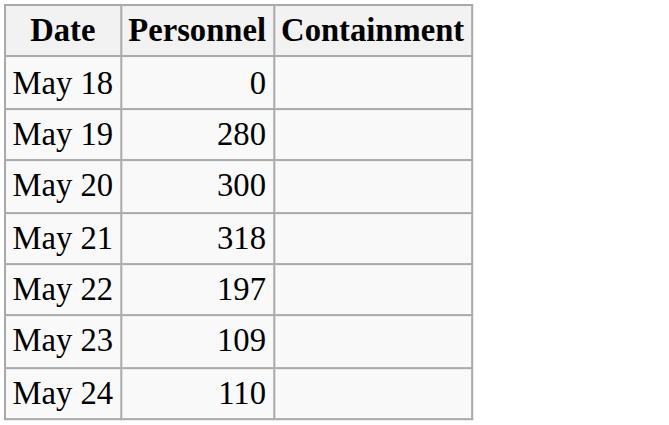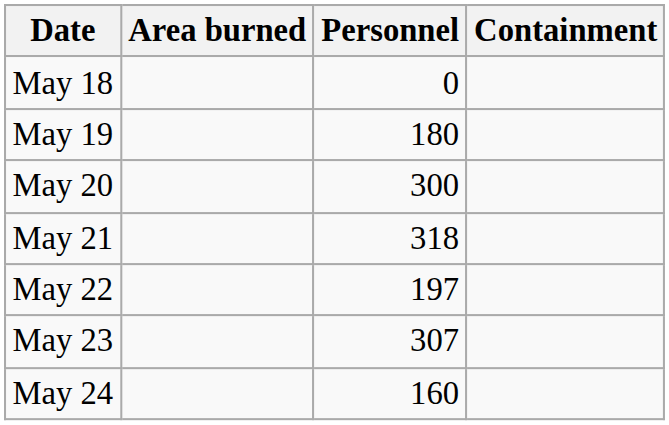+ column: Area burned
May 19 | Personnel: 280 -> 180
May 23 | Personnel: 109 -> 307
May 24 | Personnel: 110 -> 160
